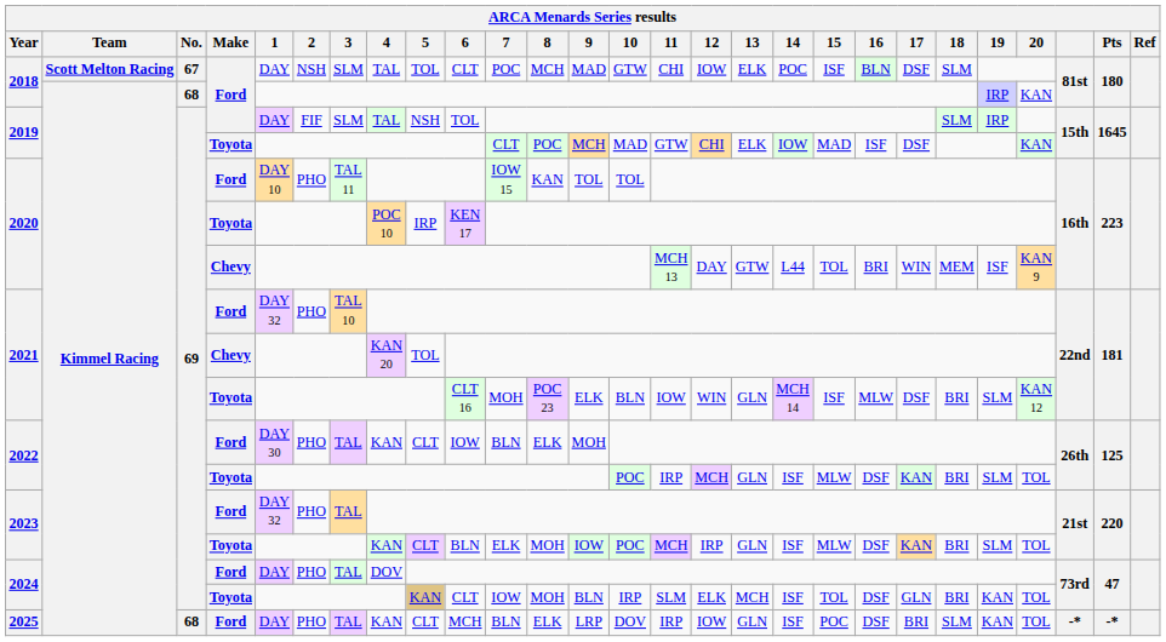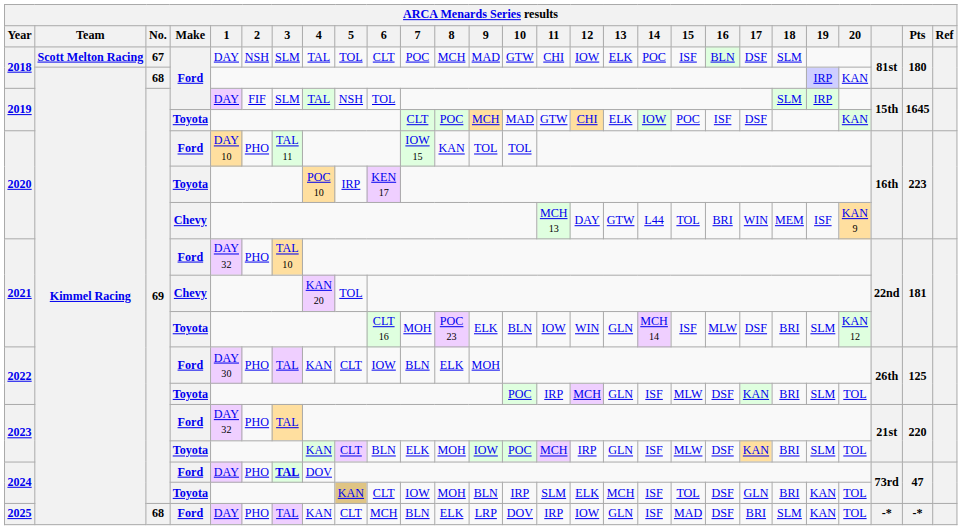2019 / Toyota | 15: MAD -> POC
2024 / Ford | 3: normal -> bold
2025 | 15: POC -> MAD
